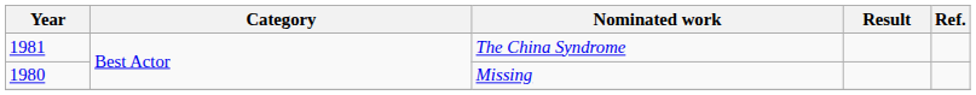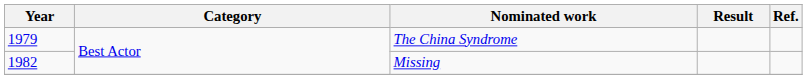The China Syndrome | Year: 1981 -> 1979
Missing | Year: 1980 -> 1982
